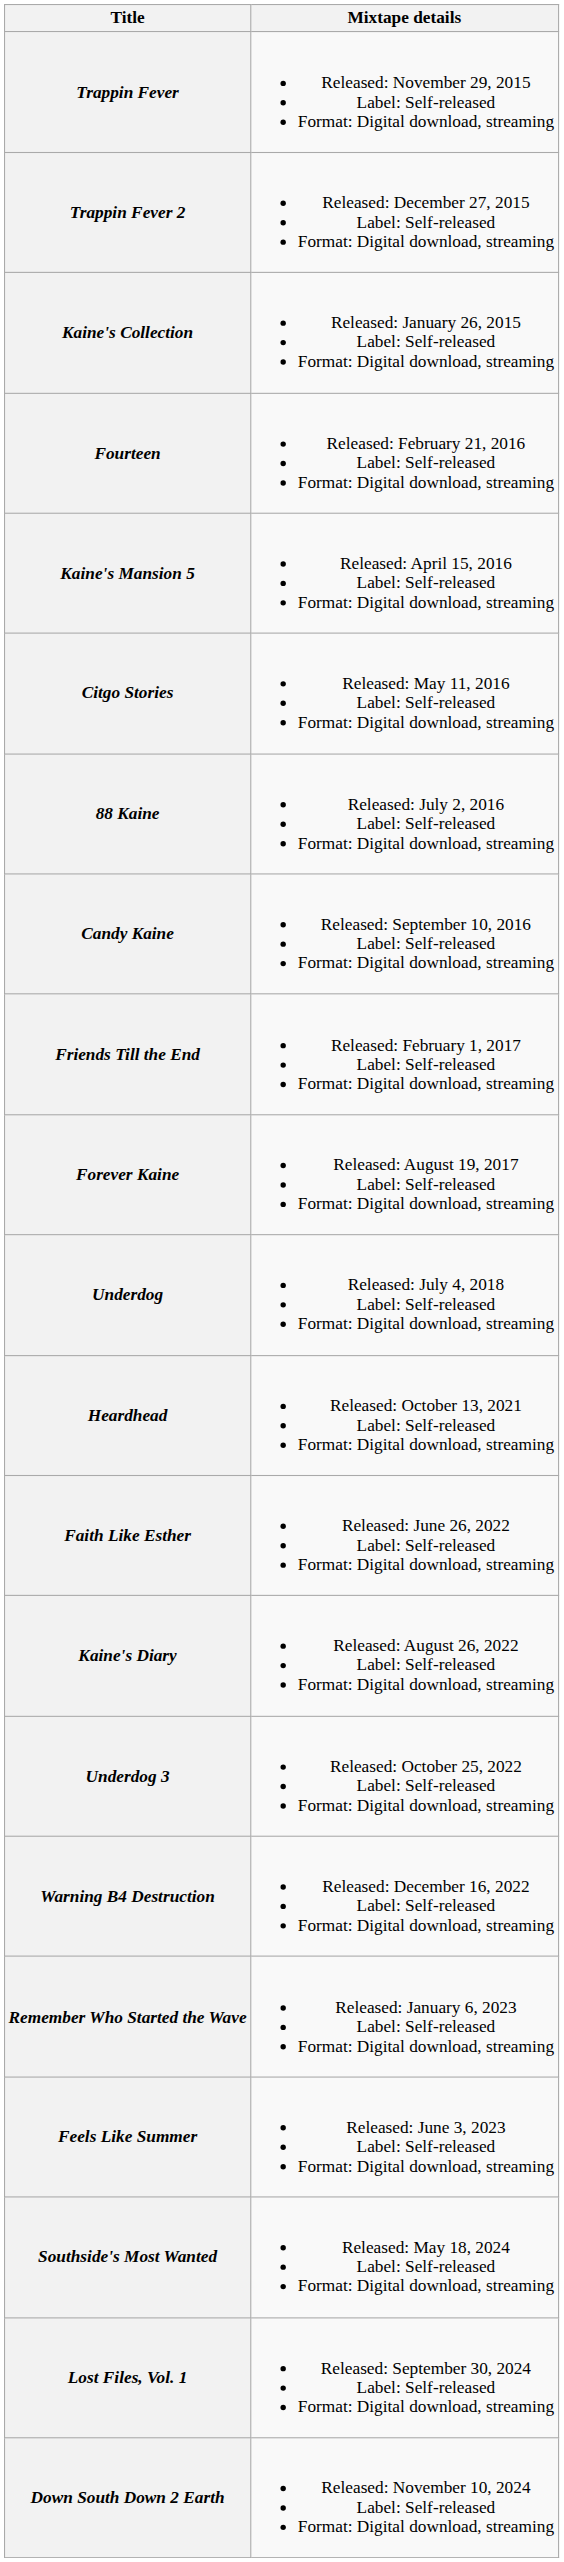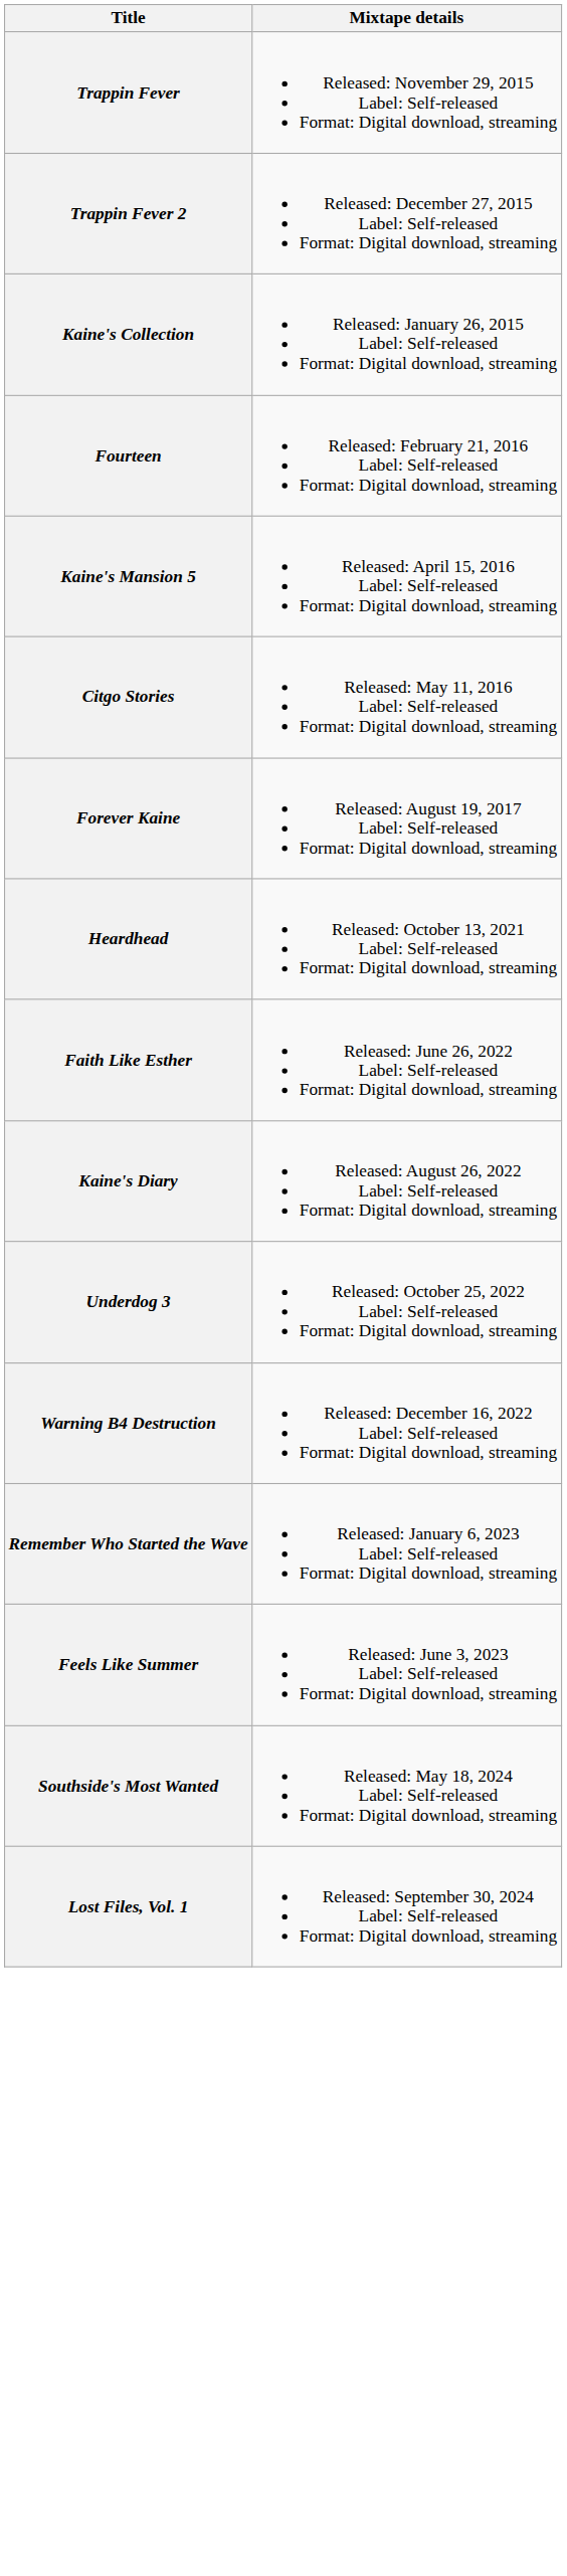- row: 88 Kaine | Released: July 2, 2016 Label: Self-released Format: Digital download, streaming
- row: Candy Kaine | Released: September 10, 2016 Label: Self-released Format: Digital download, streaming
- row: Friends Till the End | Released: February 1, 2017 Label: Self-released Format: Digital download, streaming
- row: Underdog | Released: July 4, 2018 Label: Self-released Format: Digital download, streaming
- row: Down South Down 2 Earth | Released: November 10, 2024 Label: Self-released Format: Digital download, streaming
